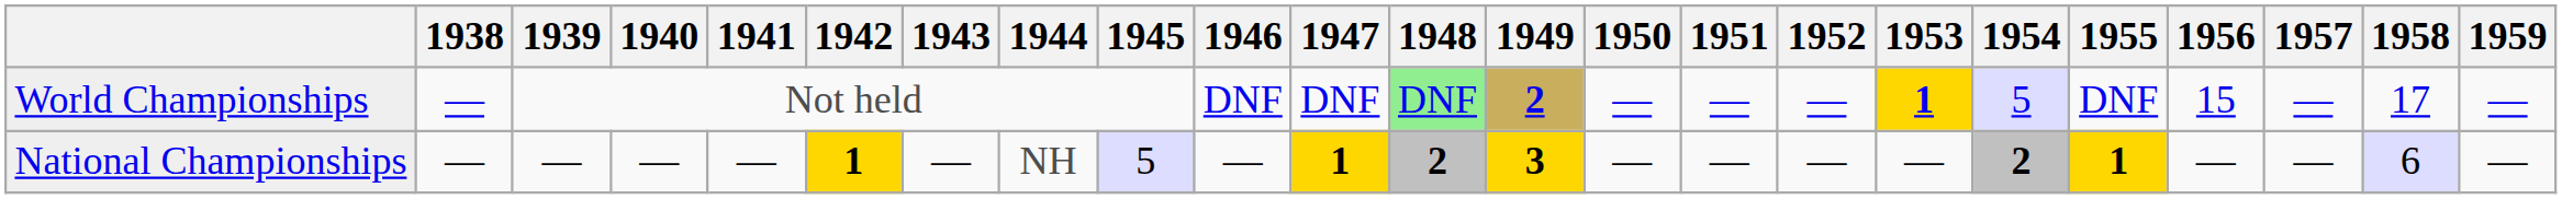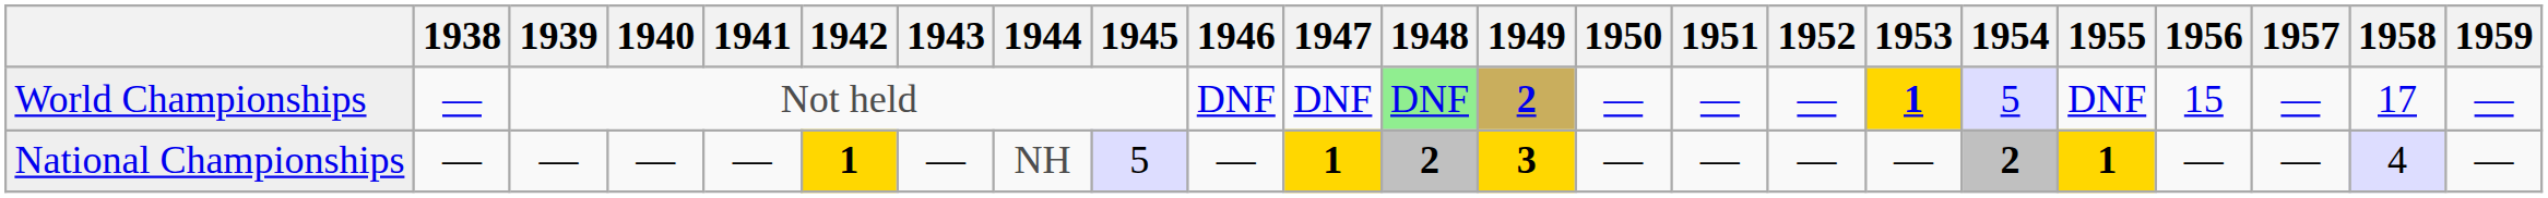National Championships | 1958: 6 -> 4
